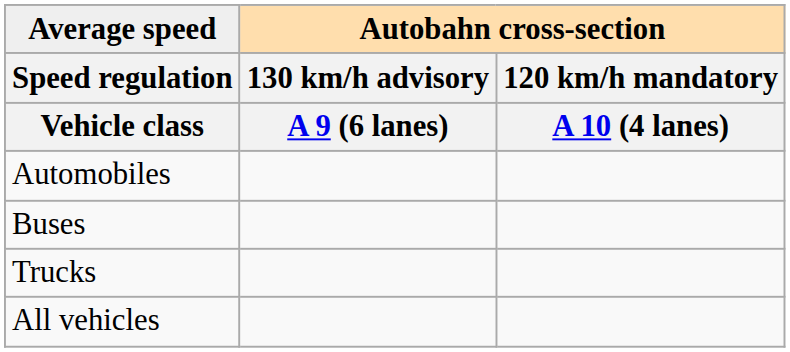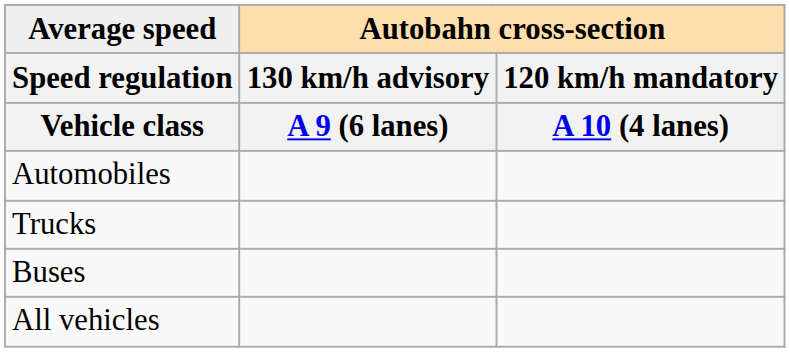rows swapped: Trucks <-> Buses
